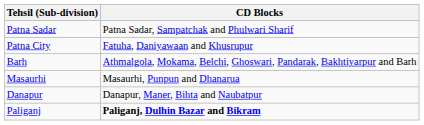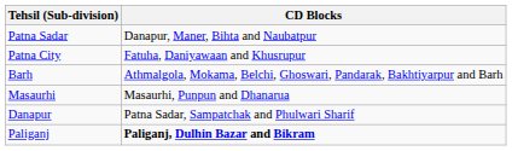Patna Sadar | CD Blocks: Patna Sadar, Sampatchak and Phulwari Sharif -> Danapur, Maner, Bihta and Naubatpur
Danapur | CD Blocks: Danapur, Maner, Bihta and Naubatpur -> Patna Sadar, Sampatchak and Phulwari Sharif
